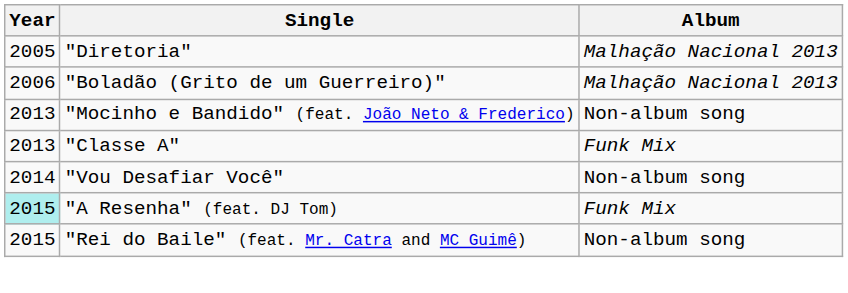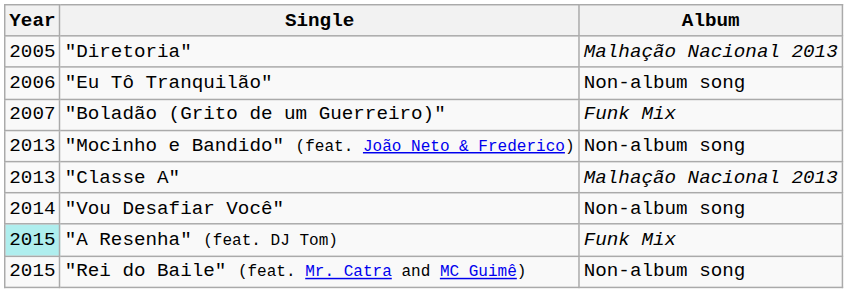+ row: 2006 | "Eu Tô Tranquilão" | Non-album song
"Boladão (Grito de um Guerreiro)" | Year: 2006 -> 2007
"Boladão (Grito de um Guerreiro)" | Album: Malhação Nacional 2013 -> Funk Mix
"Classe A" | Album: Funk Mix -> Malhação Nacional 2013
